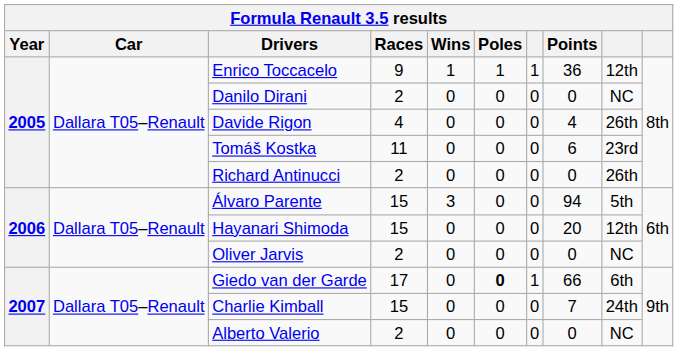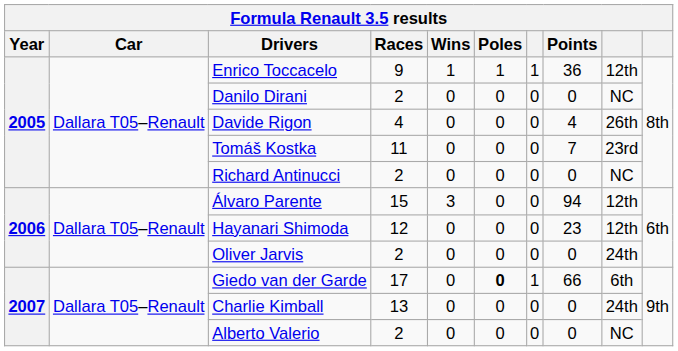Tomáš Kostka | Points: 6 -> 7
Richard Antinucci | column 9: 26th -> NC
Álvaro Parente | column 9: 5th -> 12th
Hayanari Shimoda | Races: 15 -> 12
Hayanari Shimoda | Points: 20 -> 23
Oliver Jarvis | column 9: NC -> 24th
Charlie Kimball | Races: 15 -> 13
Charlie Kimball | Points: 7 -> 0
